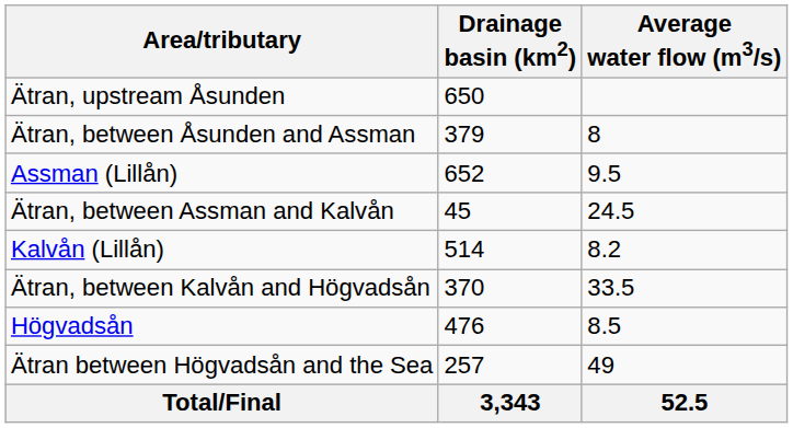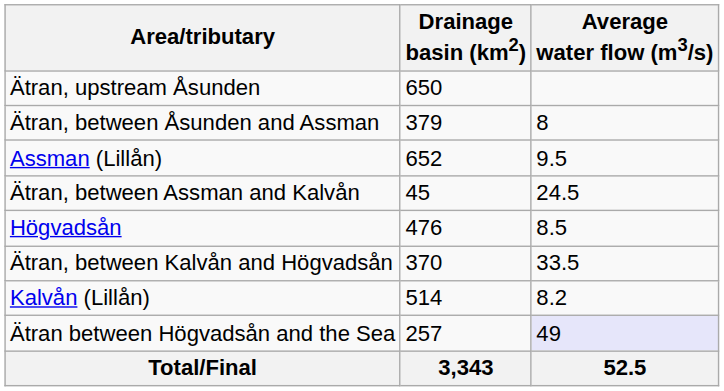rows swapped: Kalvån (Lillån) <-> Högvadsån
Ätran between Högvadsån and the Sea | Average water flow (m3/s): no background -> lavender background
